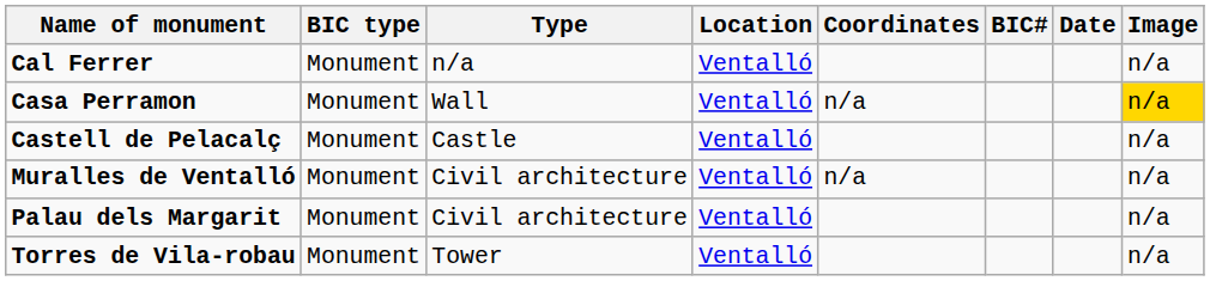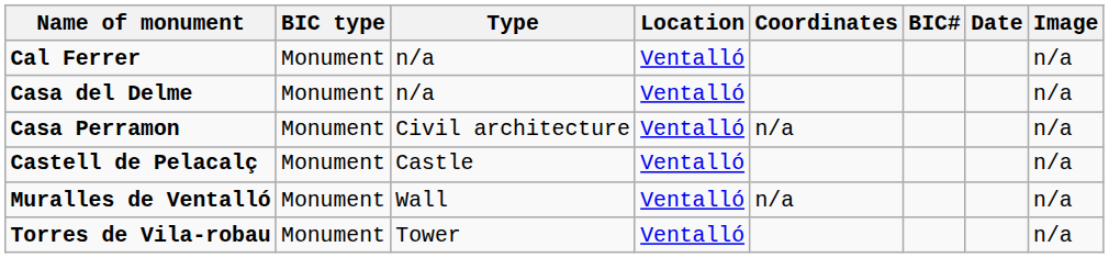+ row: Casa del Delme | Monument | n/a | Ventalló | n/a
Casa Perramon | Type: Wall -> Civil architecture
Casa Perramon | Image: gold background -> no background
Muralles de Ventalló | Type: Civil architecture -> Wall
- row: Palau dels Margarit | Monument | Civil architecture | Ventalló | n/a
